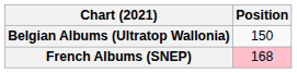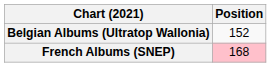Belgian Albums (Ultratop Wallonia) | Position: 150 -> 152
